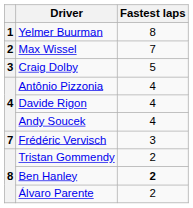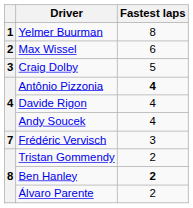Max Wissel | Fastest laps: 7 -> 6
Antônio Pizzonia | Fastest laps: normal -> bold
